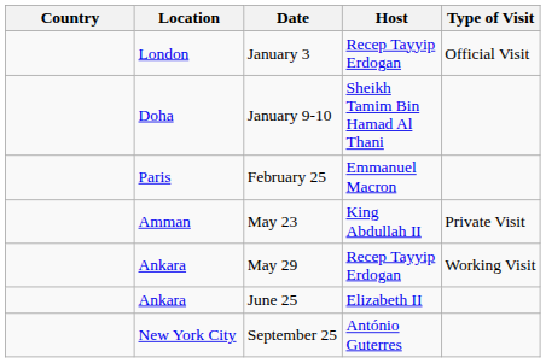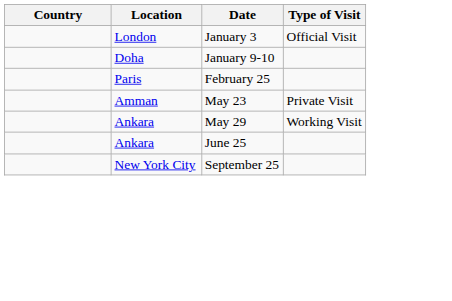- column: Host | Recep Tayyip Erdogan | Sheikh Tamim Bin Hamad Al Thani | Emmanuel Macron | King Abdullah II | Recep Tayyip Erdogan | Elizabeth II | António Guterres
